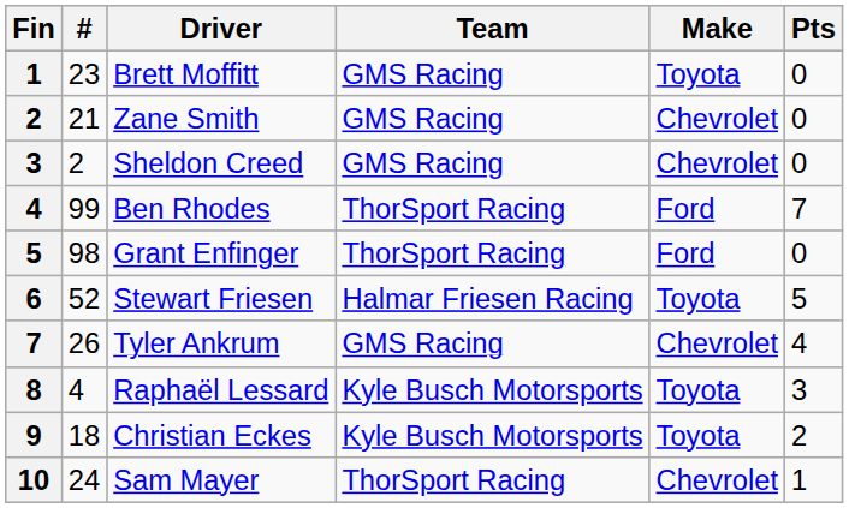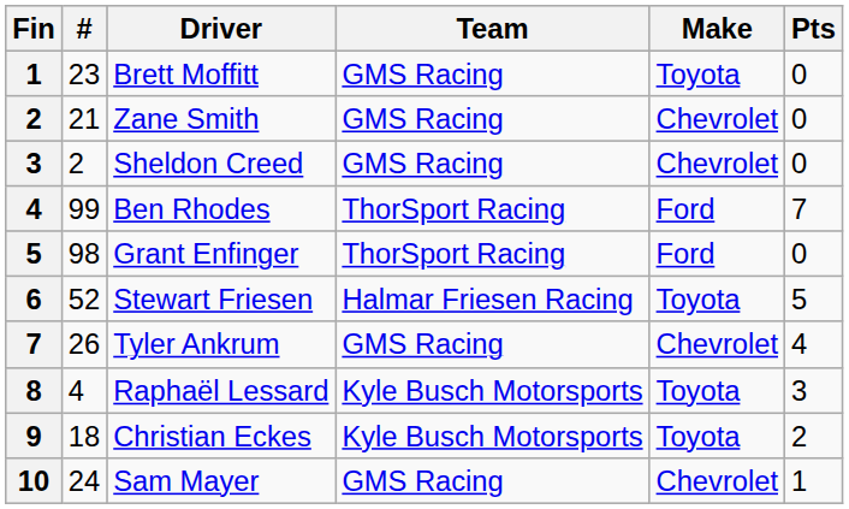Sam Mayer | Team: ThorSport Racing -> GMS Racing
